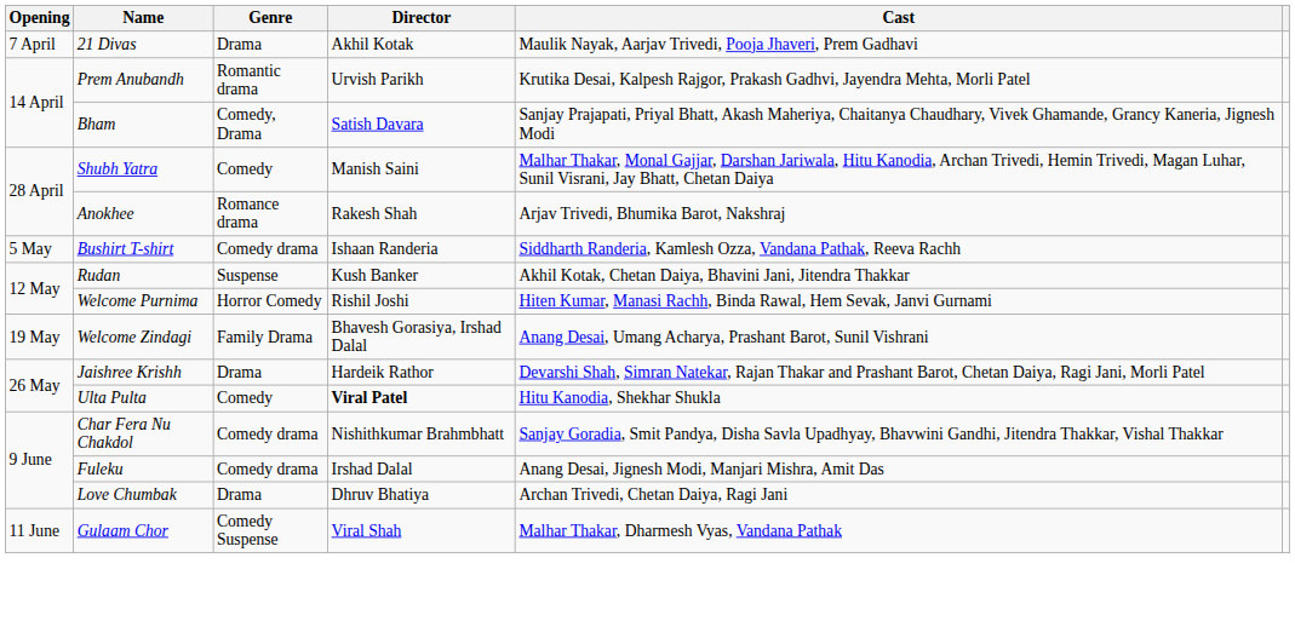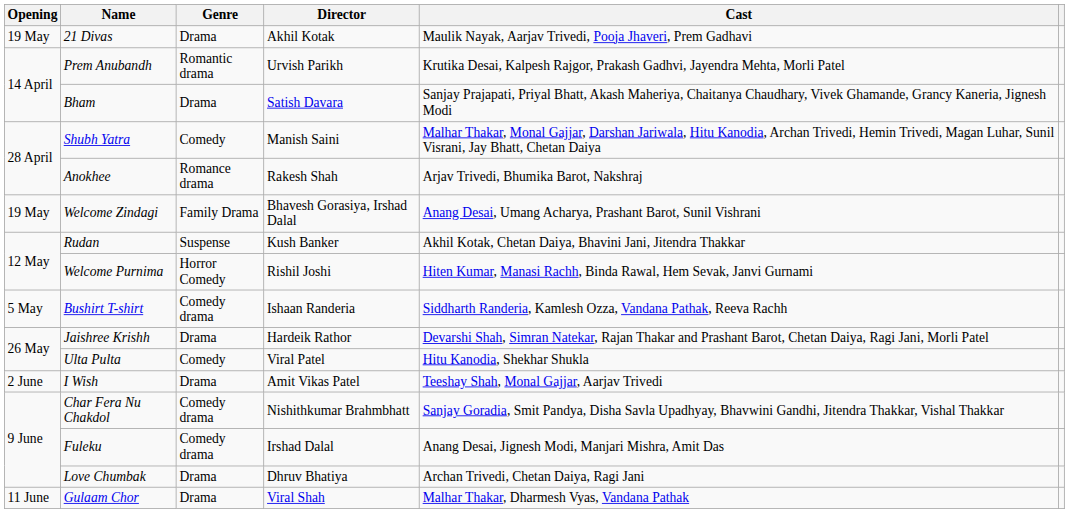21 Divas | Opening: 7 April -> 19 May
Bham | Genre: Comedy, Drama -> Drama
rows swapped: Bushirt T-shirt <-> Welcome Zindagi
Ulta Pulta | Director: bold -> normal
+ row: 2 June | I Wish | Drama | Amit Vikas Patel | Teeshay Shah, Monal Gajjar, Aarjav Trivedi
Gulaam Chor | Genre: Comedy Suspense -> Drama
